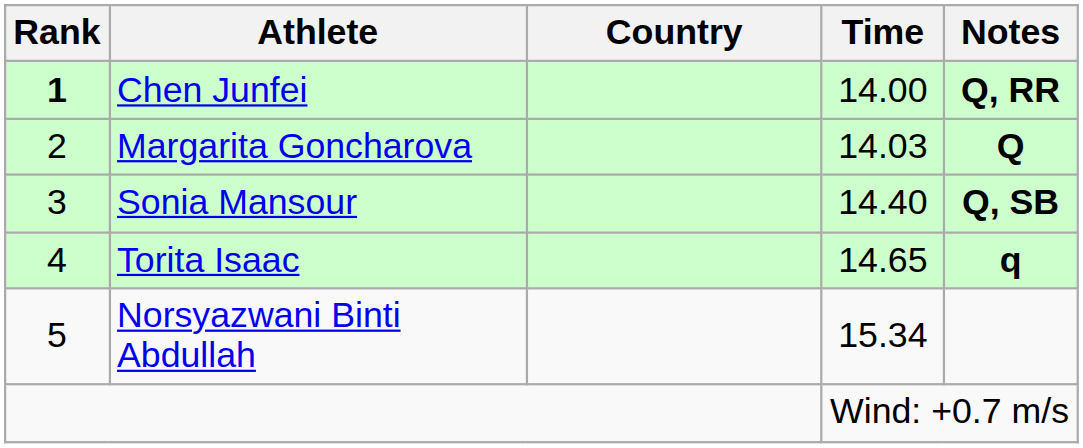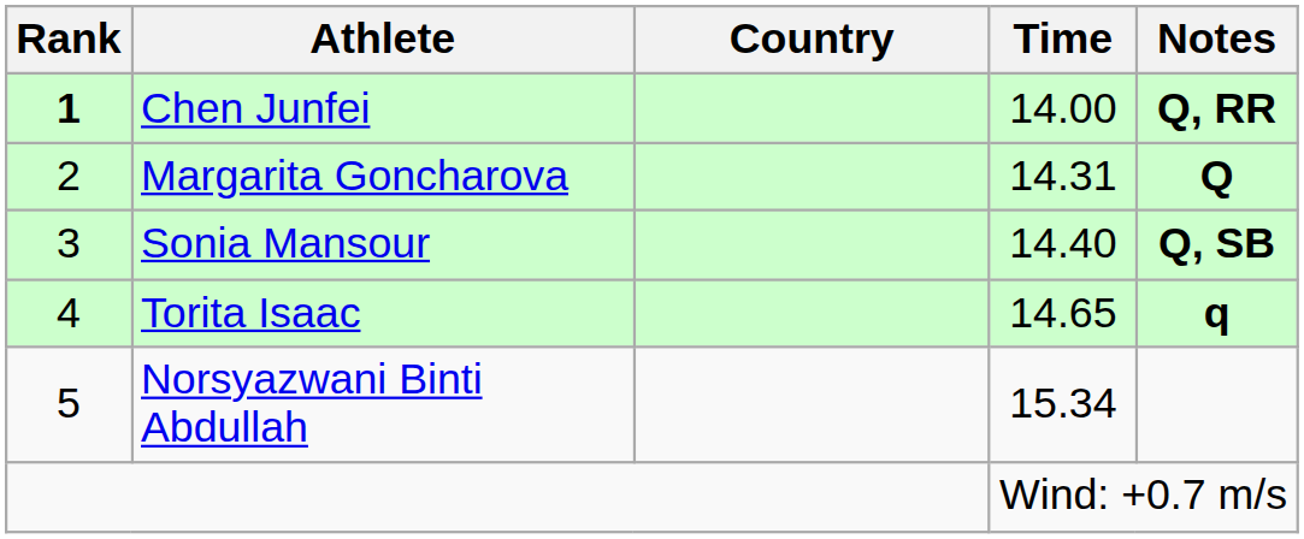Margarita Goncharova | Time: 14.03 -> 14.31
